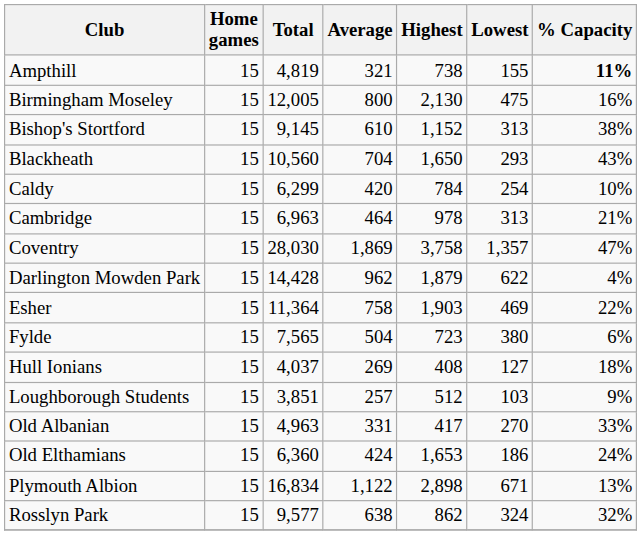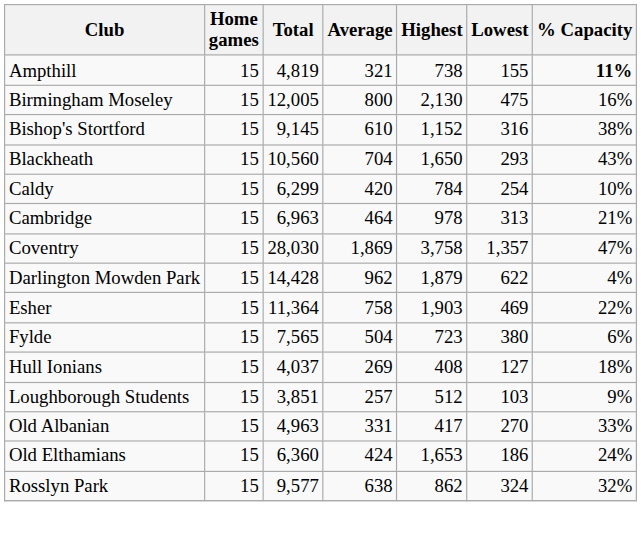Bishop's Stortford | Lowest: 313 -> 316
- row: Plymouth Albion | 15 | 16,834 | 1,122 | 2,898 | 671 | 13%
